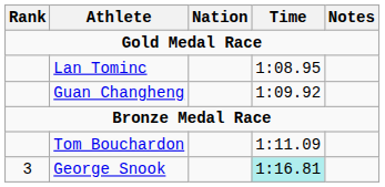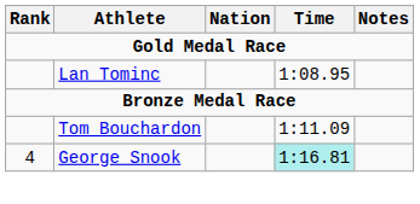- row: Guan Changheng | 1:09.92
George Snook | Rank: 3 -> 4
